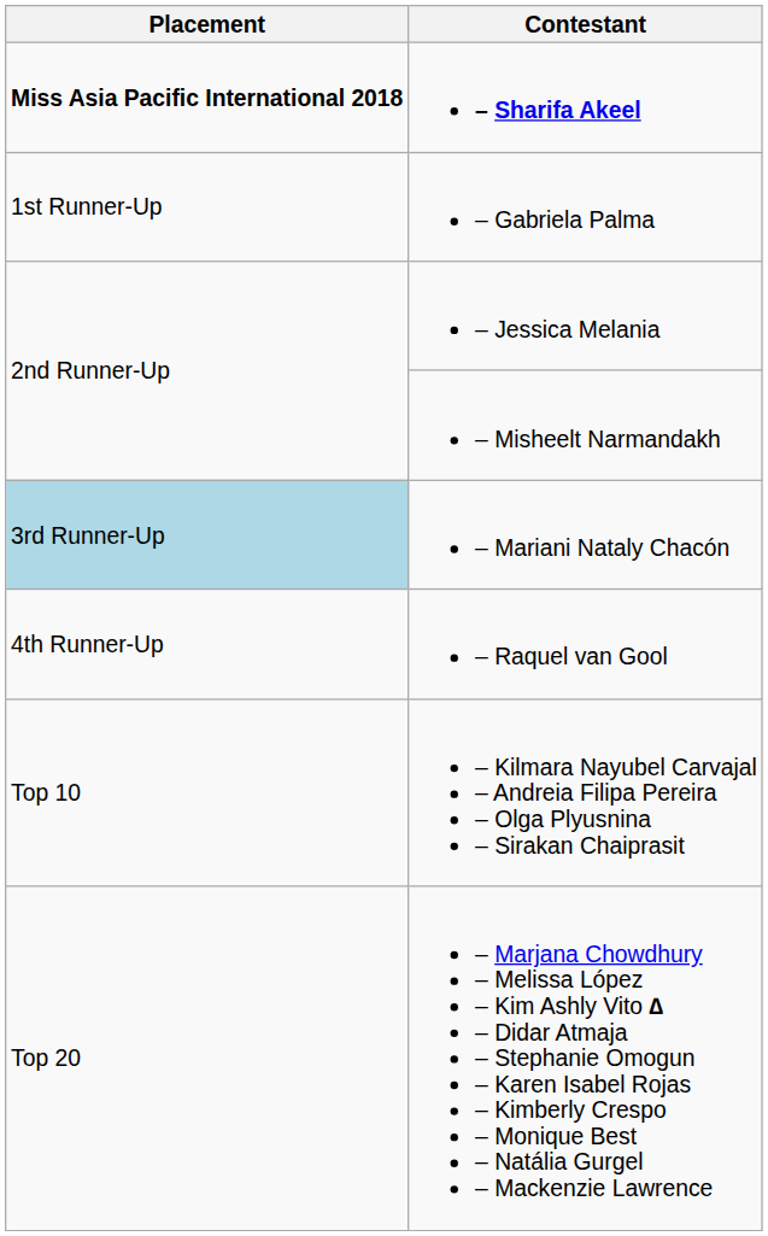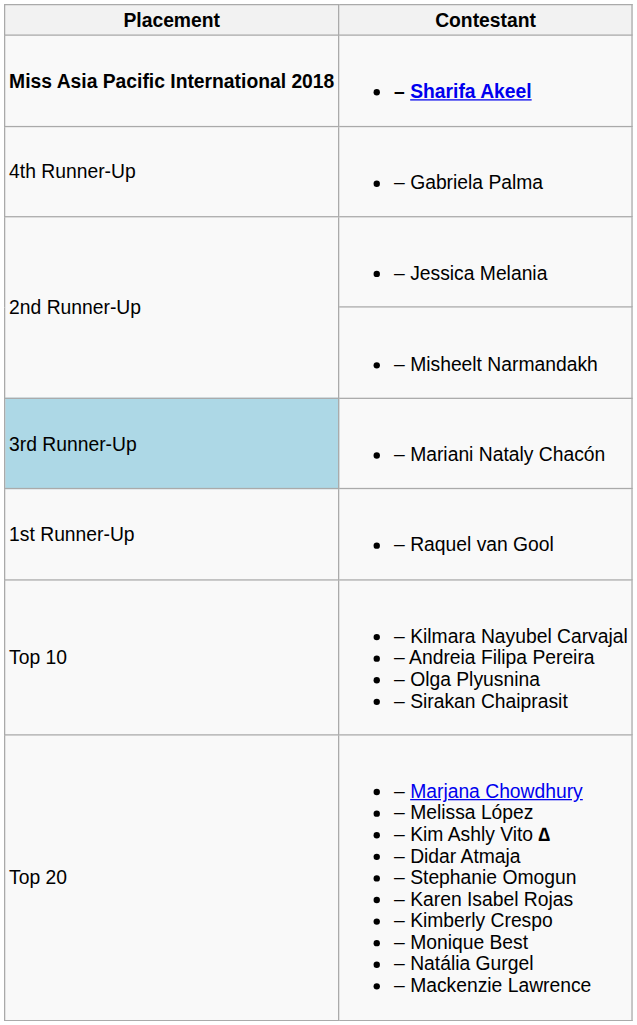– Gabriela Palma | Placement: 1st Runner-Up -> 4th Runner-Up
– Raquel van Gool | Placement: 4th Runner-Up -> 1st Runner-Up
